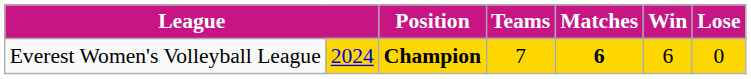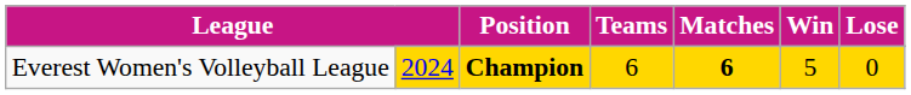Champion | Teams: 7 -> 6
Champion | Win: 6 -> 5
